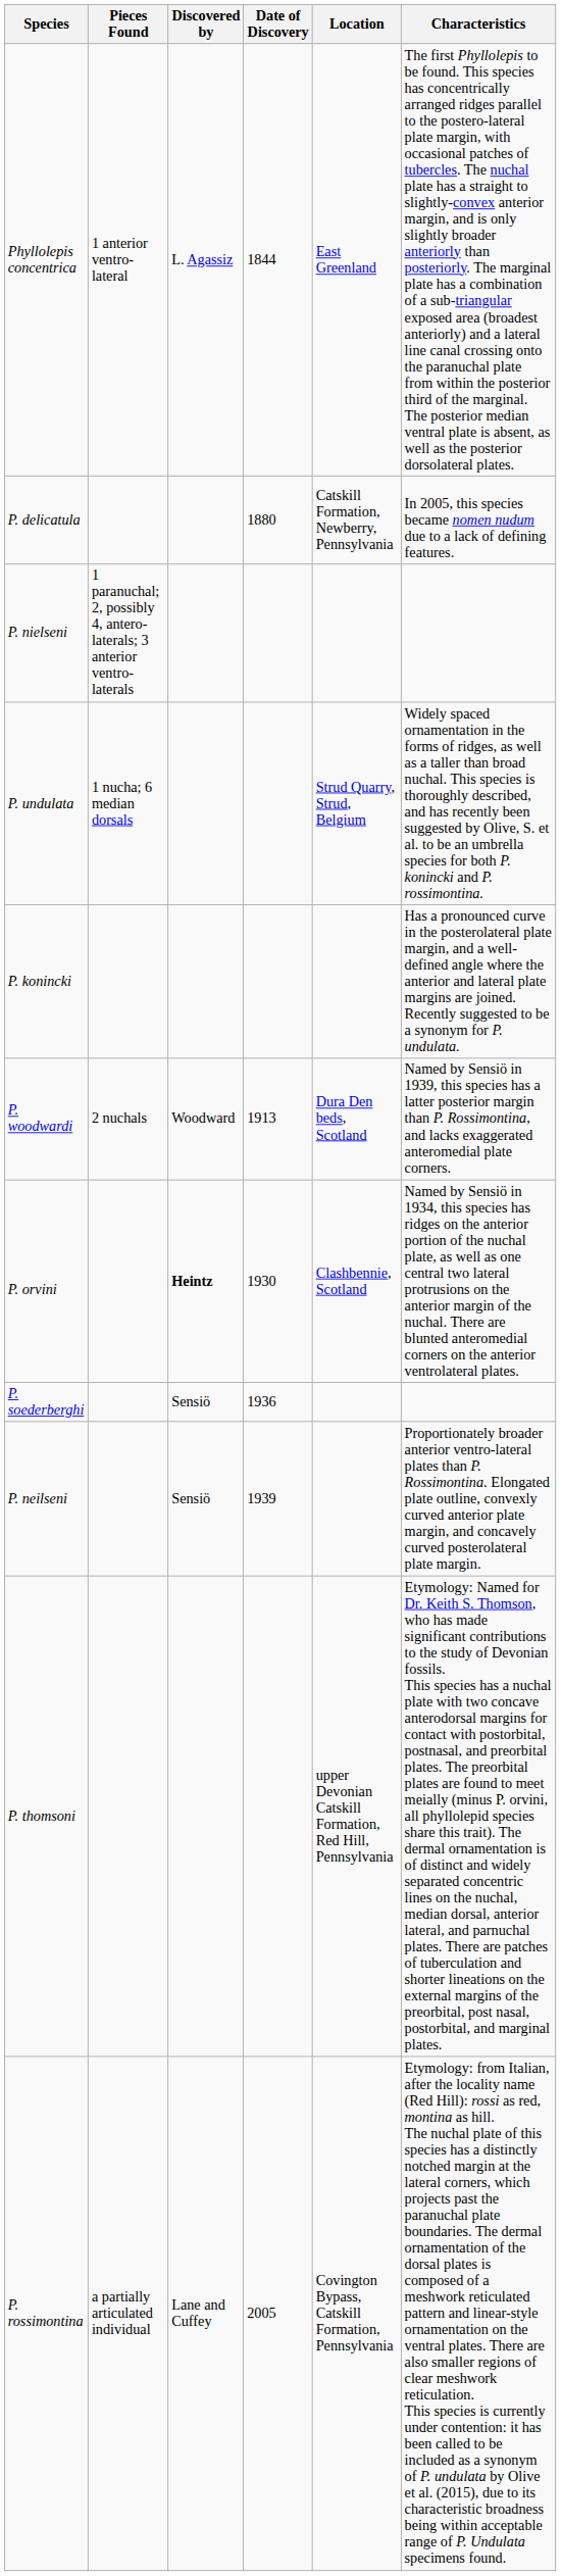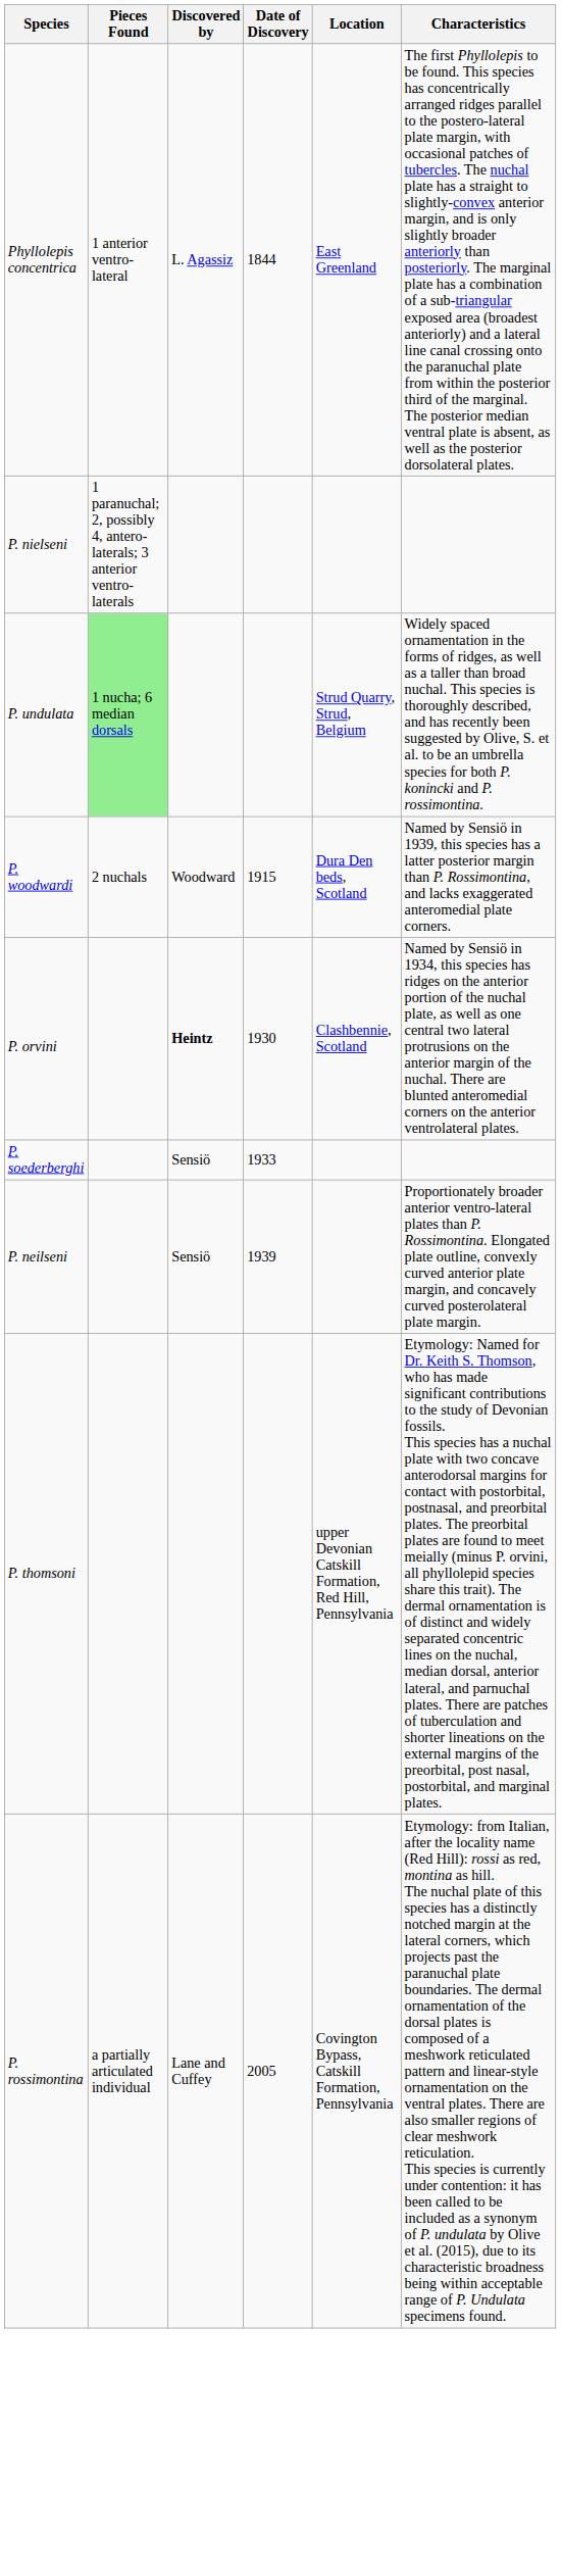- row: P. delicatula | 1880 | Catskill Formation, Newberry, Pennsylvania | In 2005, this species became nomen nudum due to a lack of defining features.
P. undulata | Pieces Found: no background -> lightgreen background
- row: P. konincki | Has a pronounced curve in the posterolateral plate margin, and a well-defined angle where the anterior and lateral plate margins are joined. Recently suggested to be a synonym for P. undulata.
P. woodwardi | Date of Discovery: 1913 -> 1915
P. soederberghi | Date of Discovery: 1936 -> 1933
